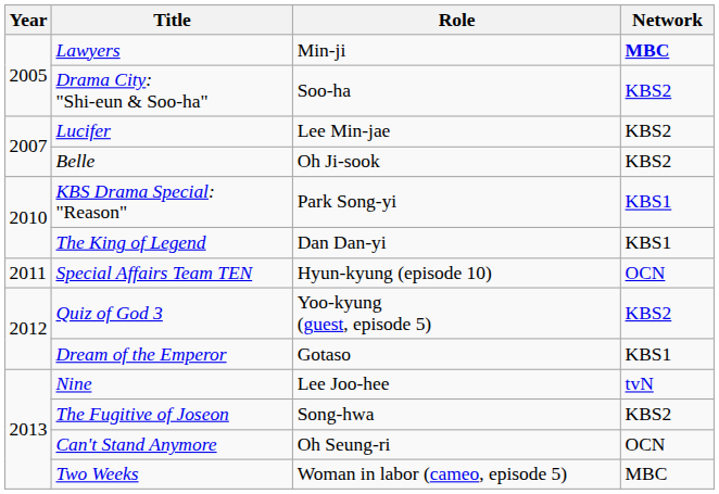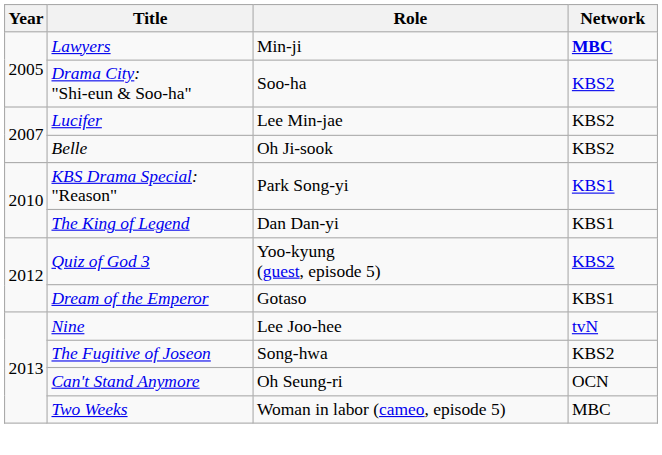- row: 2011 | Special Affairs Team TEN | Hyun-kyung (episode 10) | OCN
